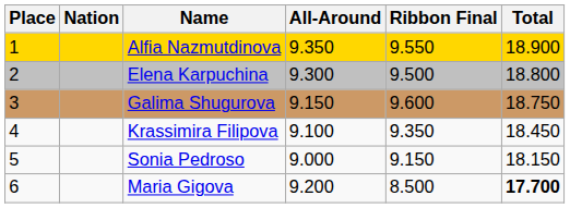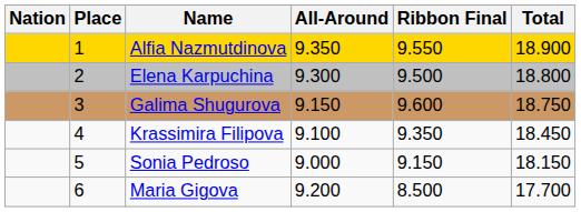columns swapped: Place <-> Nation
Maria Gigova | Total: bold -> normal
